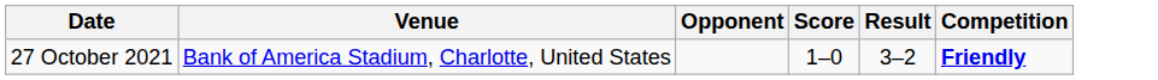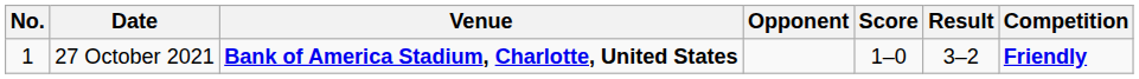+ column: No. | 1
27 October 2021 | Venue: normal -> bold
